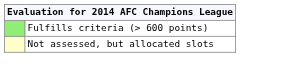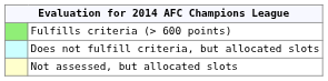+ row: Does not fulfill criteria, but allocated slots
